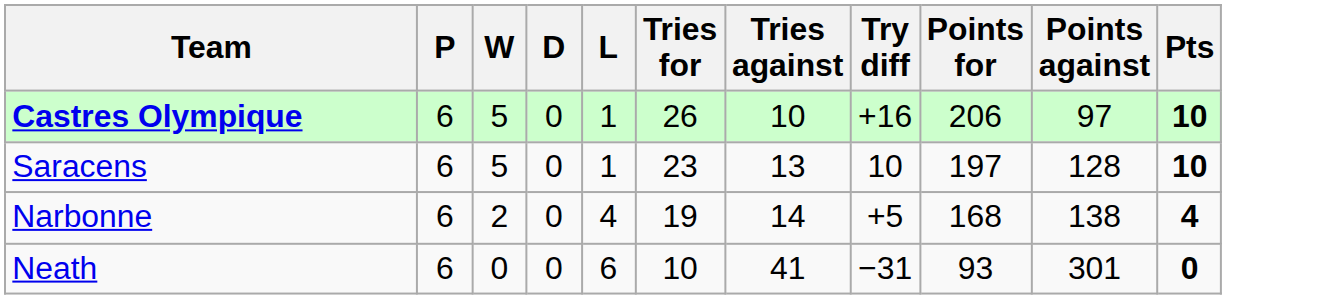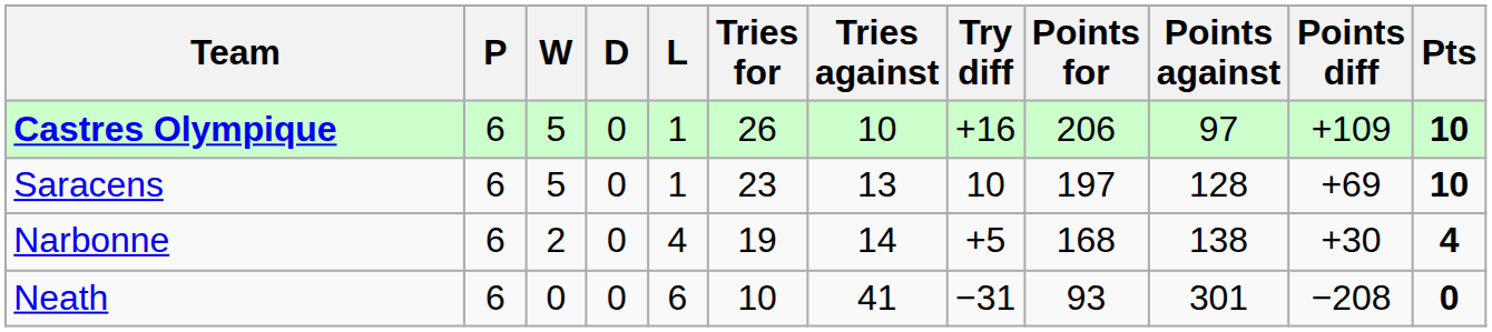+ column: Points diff | +109 | +69 | +30 | −208
